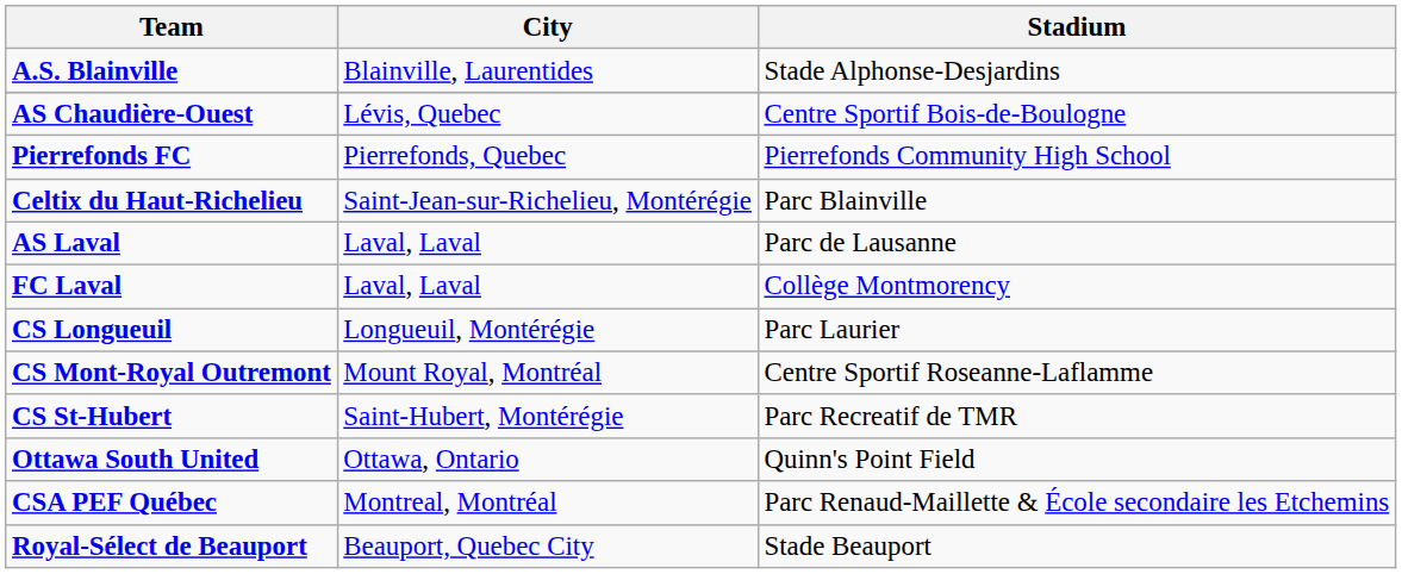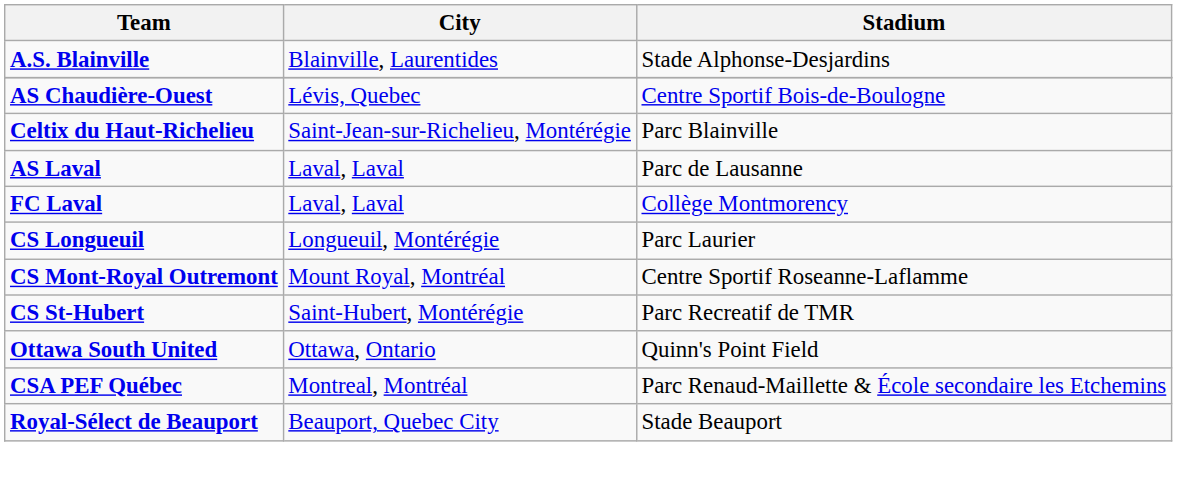- row: Pierrefonds FC | Pierrefonds, Quebec | Pierrefonds Community High School
